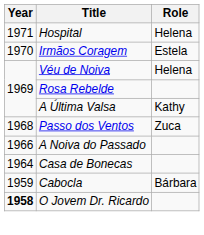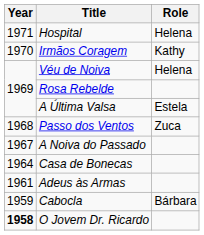Irmãos Coragem | Role: Estela -> Kathy
A Última Valsa | Role: Kathy -> Estela
A Noiva do Passado | Year: 1966 -> 1967
+ row: 1961 | Adeus às Armas
